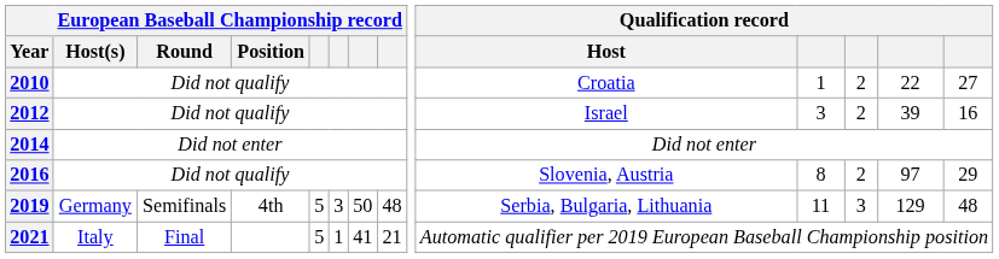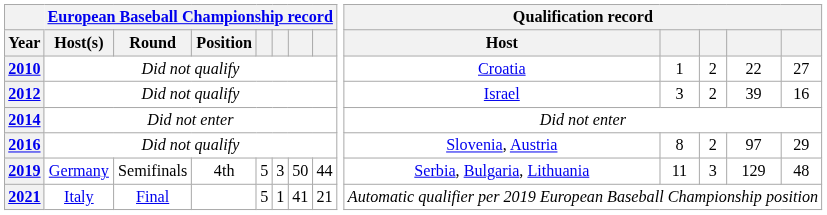2019 | column 8: 48 -> 44
